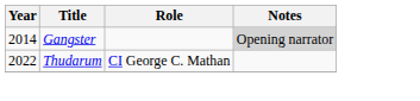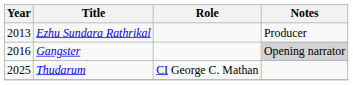+ row: 2013 | Ezhu Sundara Rathrikal | Producer
Gangster | Year: 2014 -> 2016
Thudarum | Year: 2022 -> 2025
